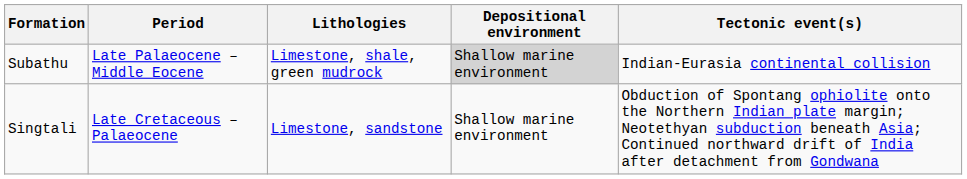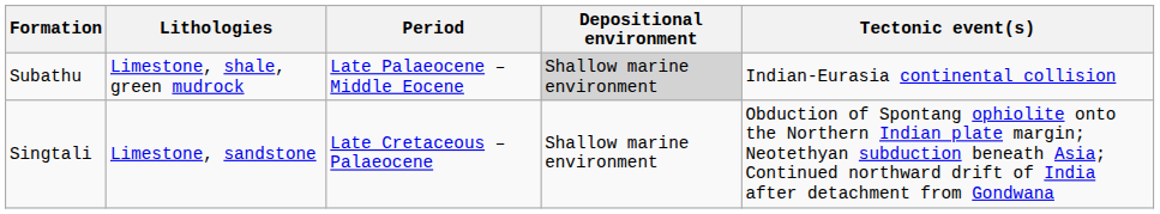columns swapped: Period <-> Lithologies
